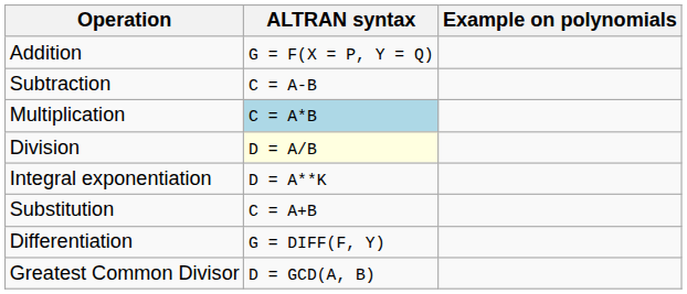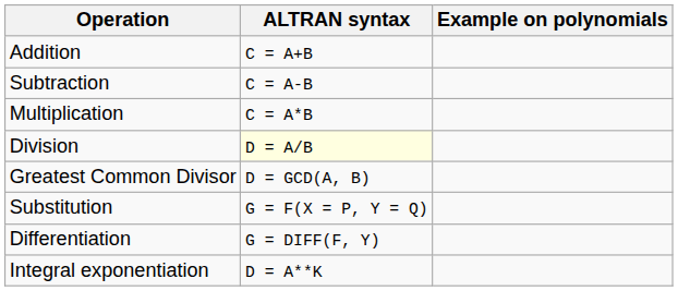Addition | ALTRAN syntax: G = F(X = P, Y = Q) -> C = A+B
Multiplication | ALTRAN syntax: lightblue background -> no background
rows swapped: Integral exponentiation <-> Greatest Common Divisor
Substitution | ALTRAN syntax: C = A+B -> G = F(X = P, Y = Q)
